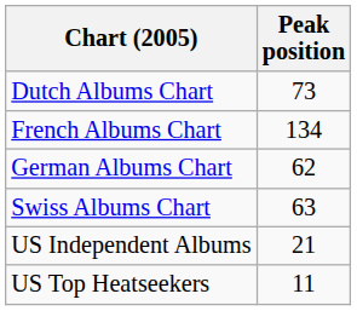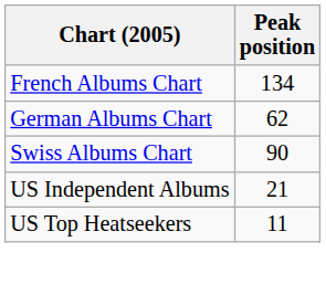- row: Dutch Albums Chart | 73
Swiss Albums Chart | Peak position: 63 -> 90
